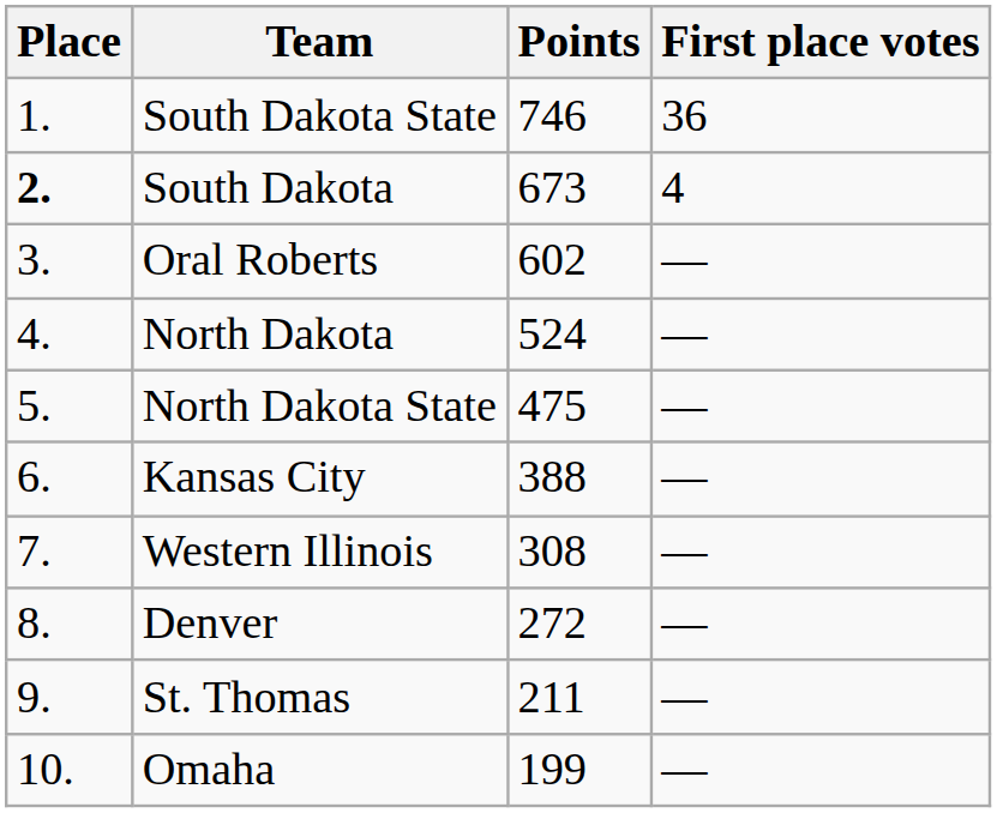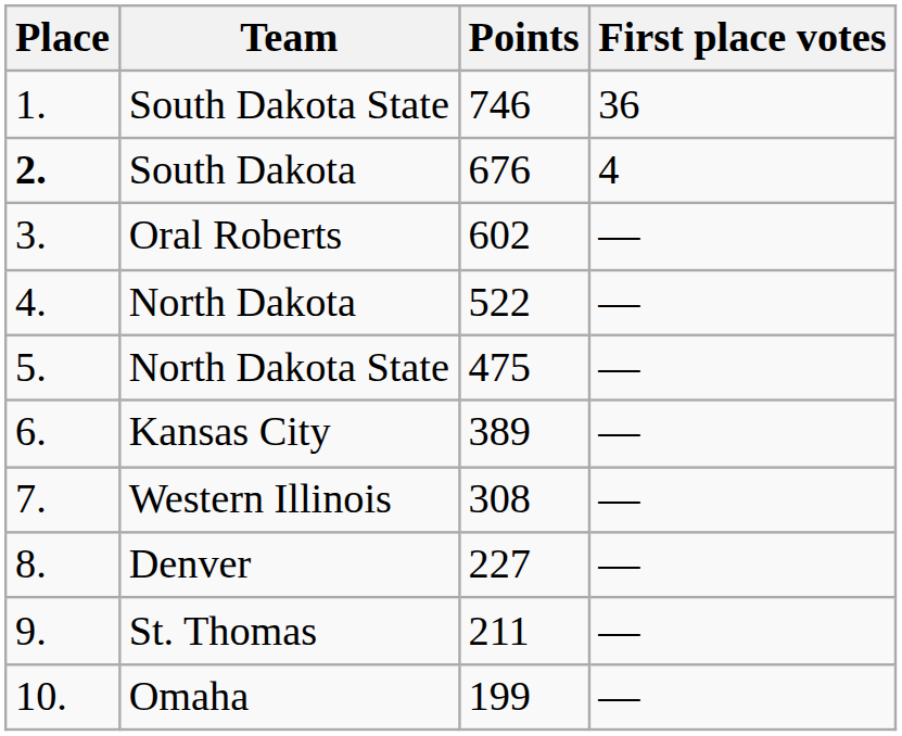South Dakota | Points: 673 -> 676
North Dakota | Points: 524 -> 522
Kansas City | Points: 388 -> 389
Denver | Points: 272 -> 227
